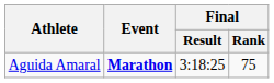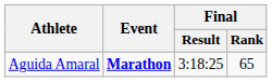Aguida Amaral | Final / Rank: 75 -> 65
